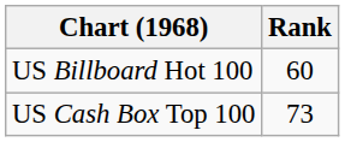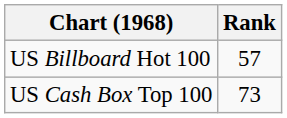US Billboard Hot 100 | Rank: 60 -> 57
